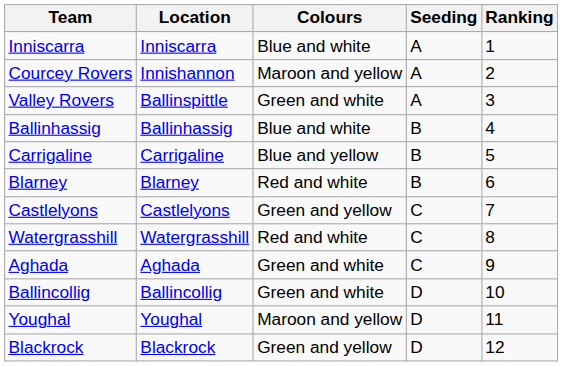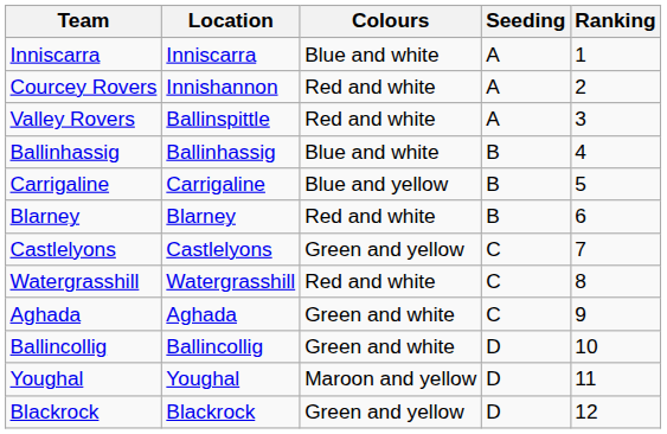Courcey Rovers | Colours: Maroon and yellow -> Red and white
Valley Rovers | Colours: Green and white -> Red and white
